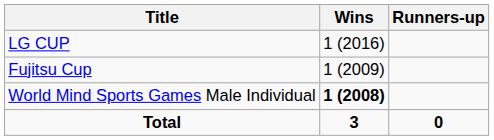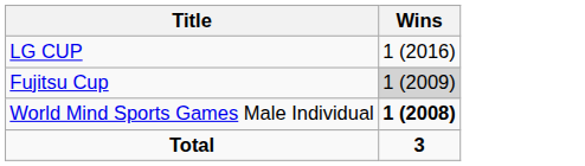- column: Runners-up | 0
Fujitsu Cup | Wins: no background -> lightgrey background
